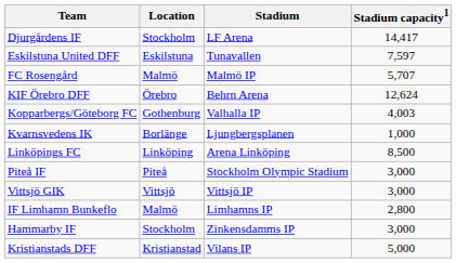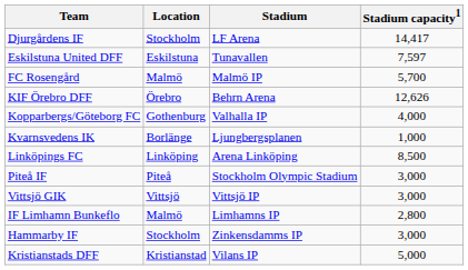FC Rosengård | Stadium capacity1: 5,707 -> 5,700
KIF Örebro DFF | Stadium capacity1: 12,624 -> 12,626
Kopparbergs/Göteborg FC | Stadium capacity1: 4,003 -> 4,000
